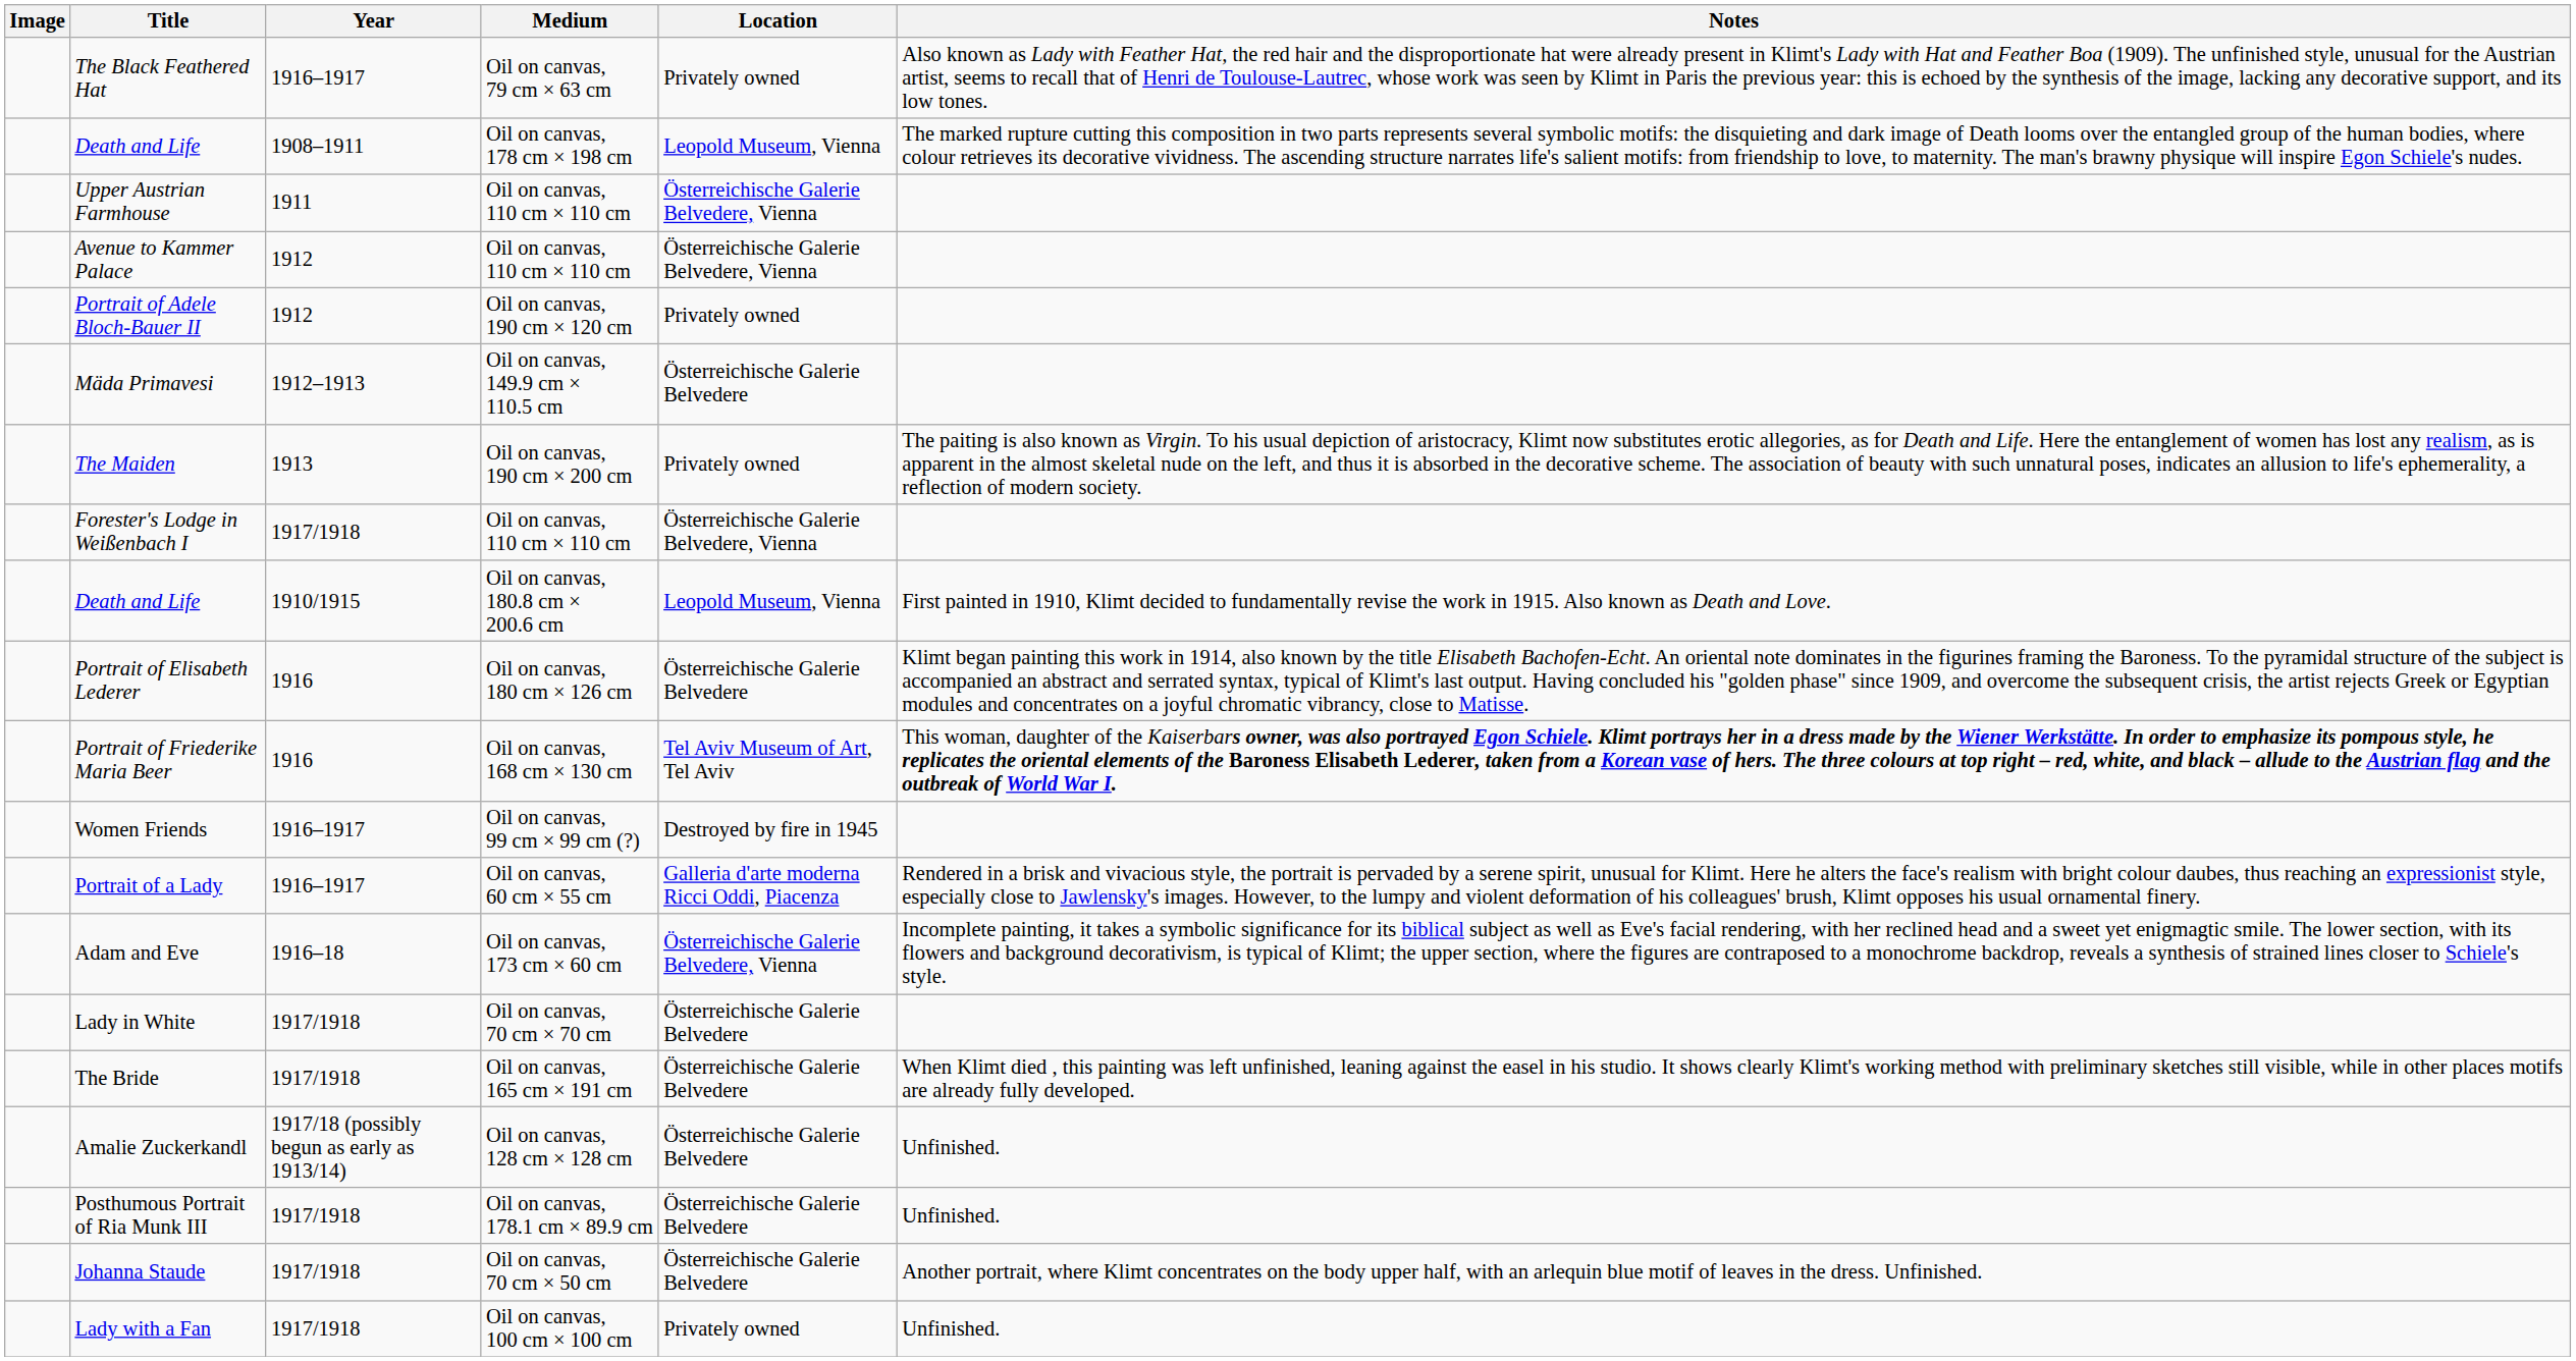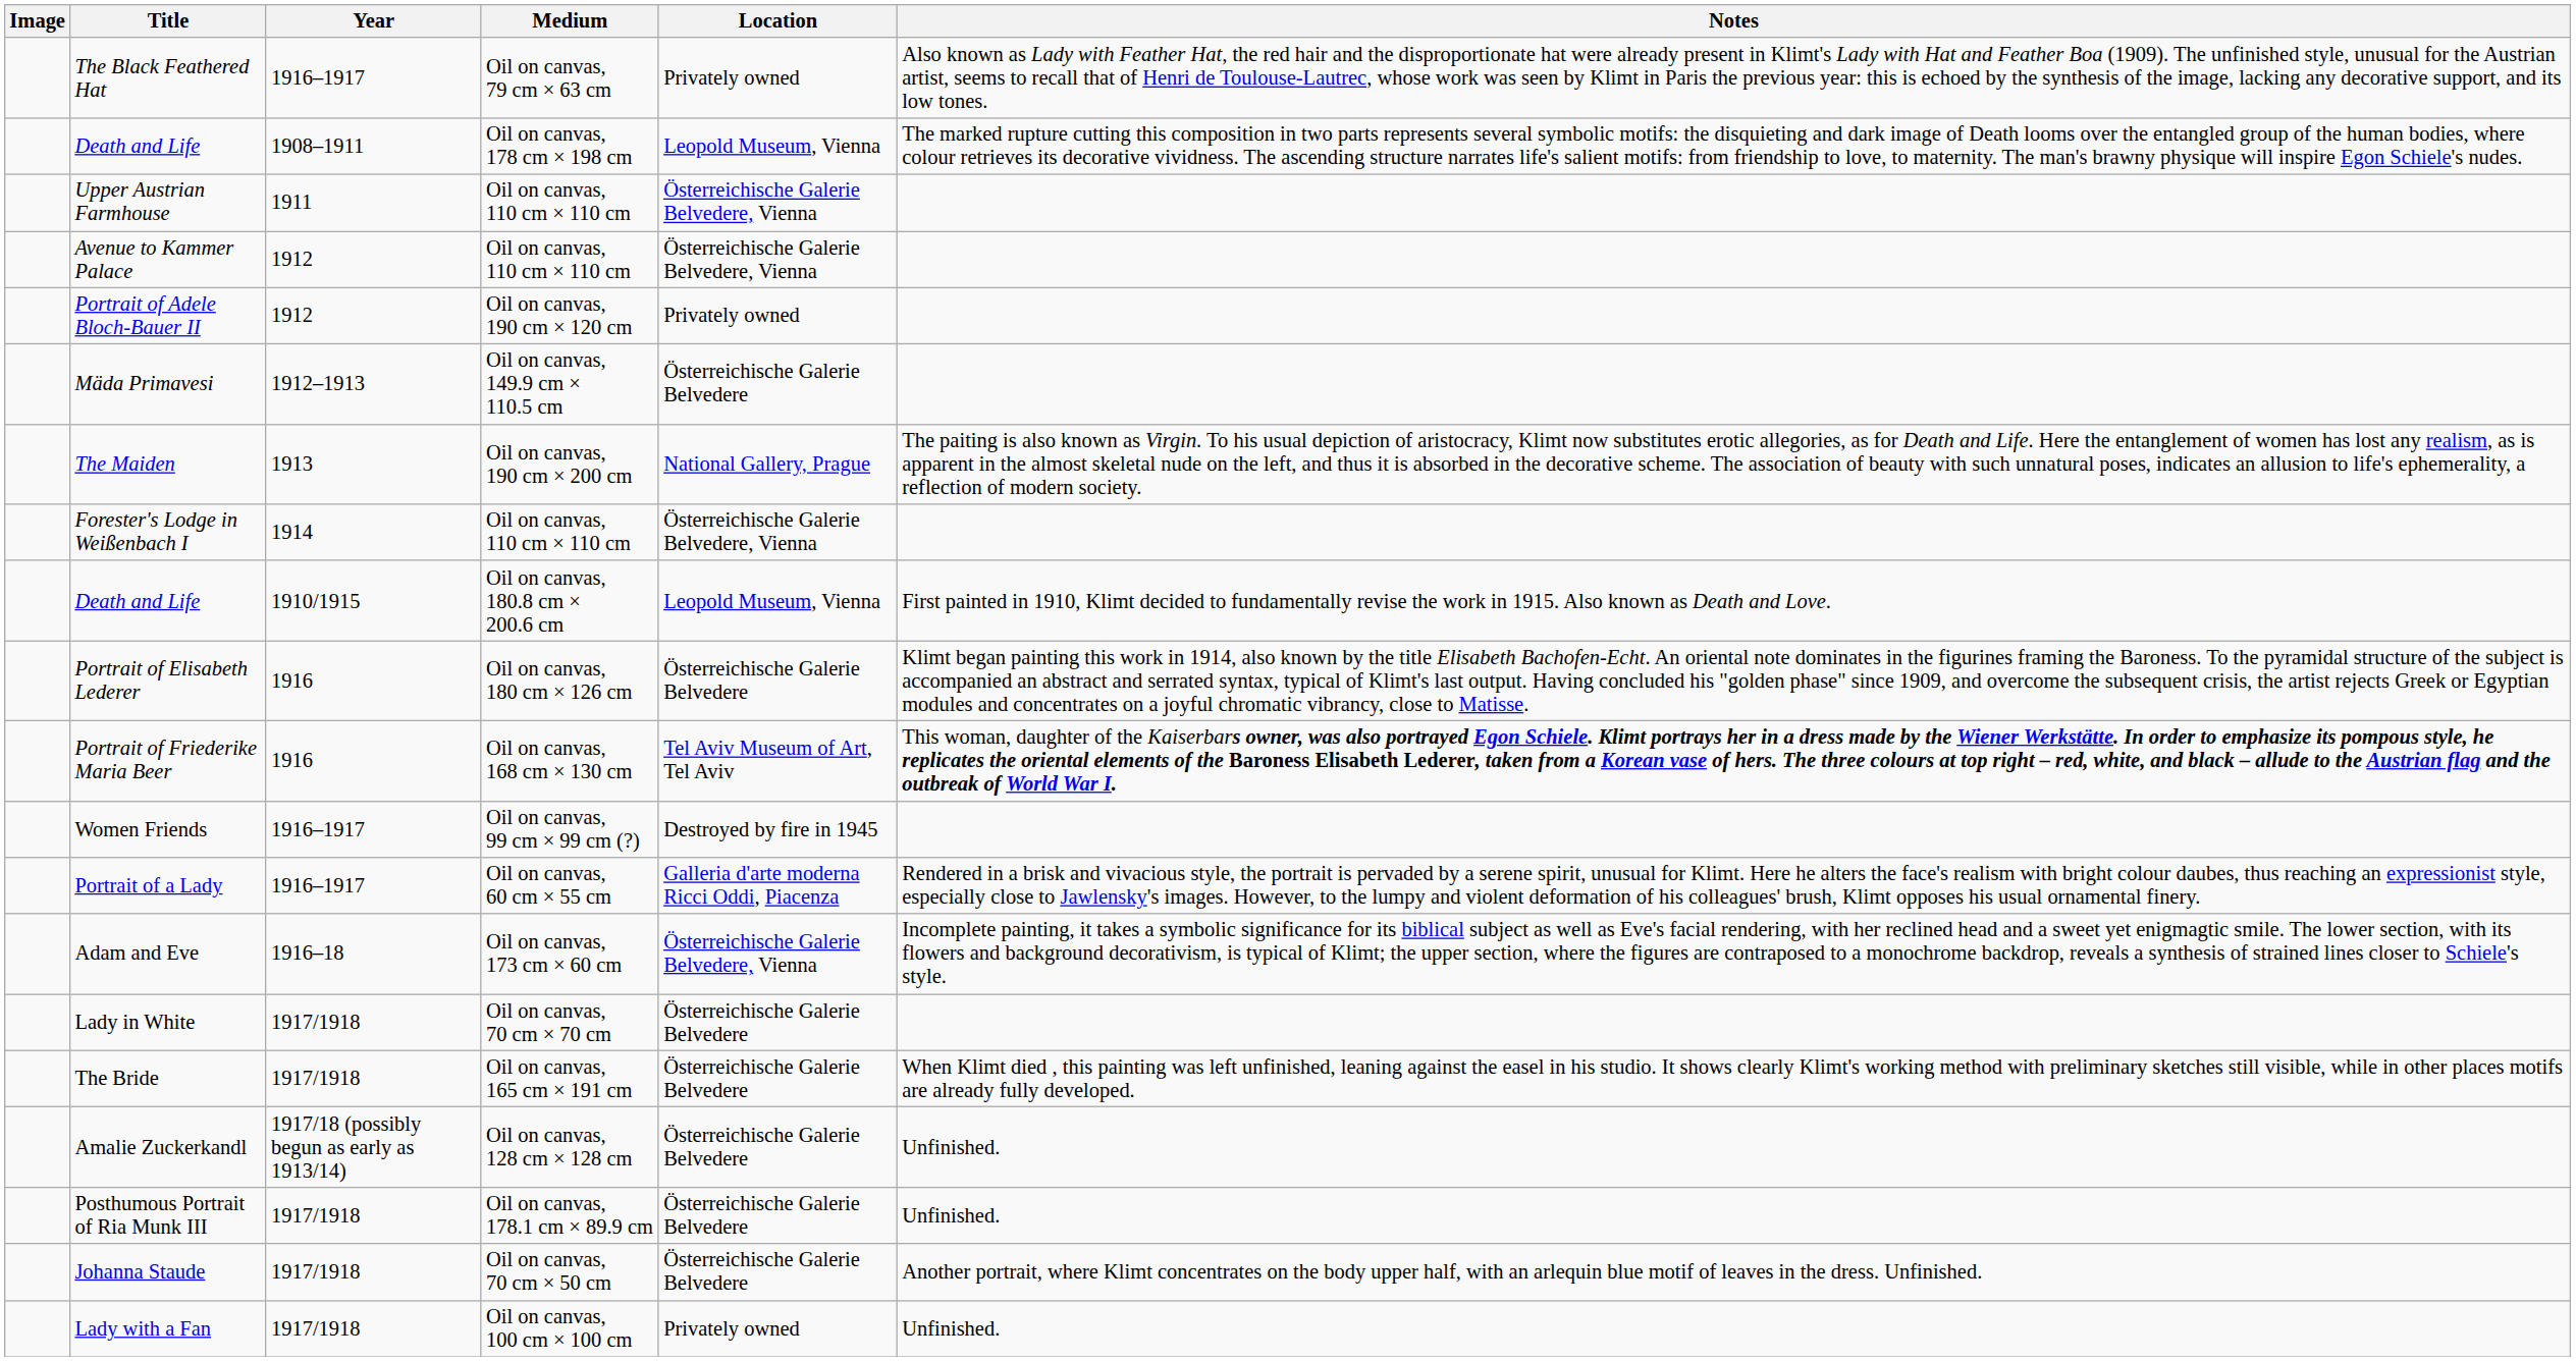The Maiden | Location: Privately owned -> National Gallery, Prague
Forester's Lodge in Weißenbach I | Year: 1917/1918 -> 1914
